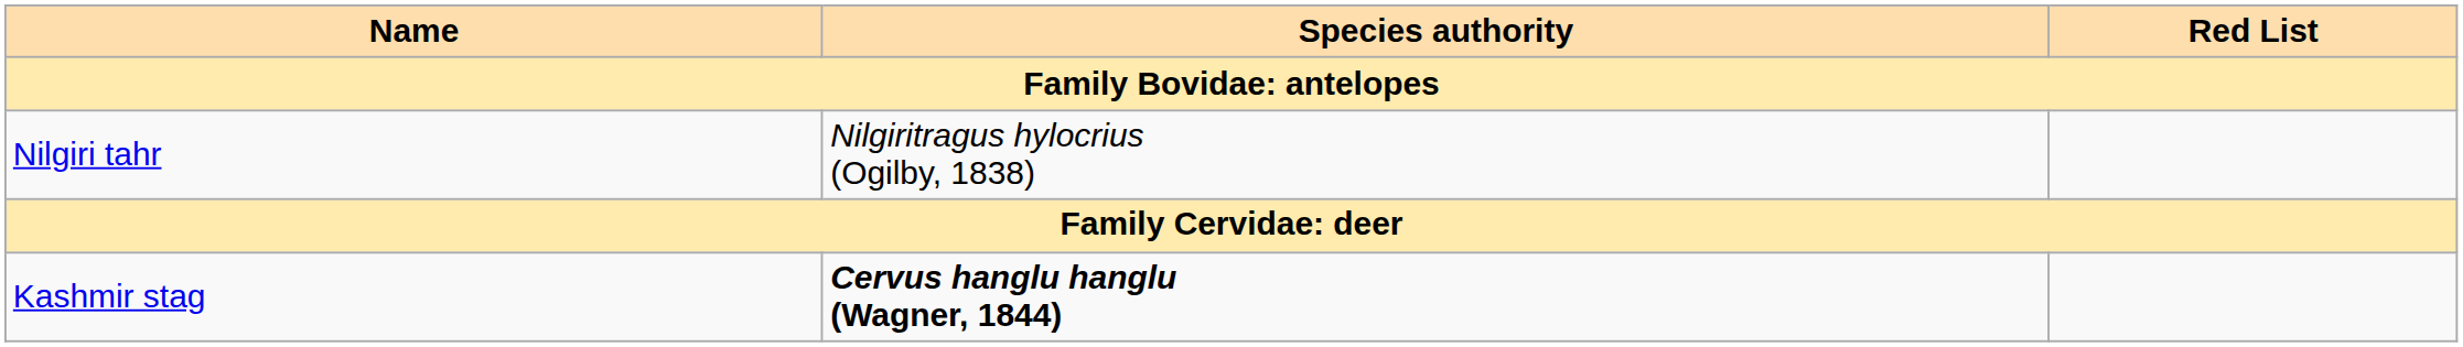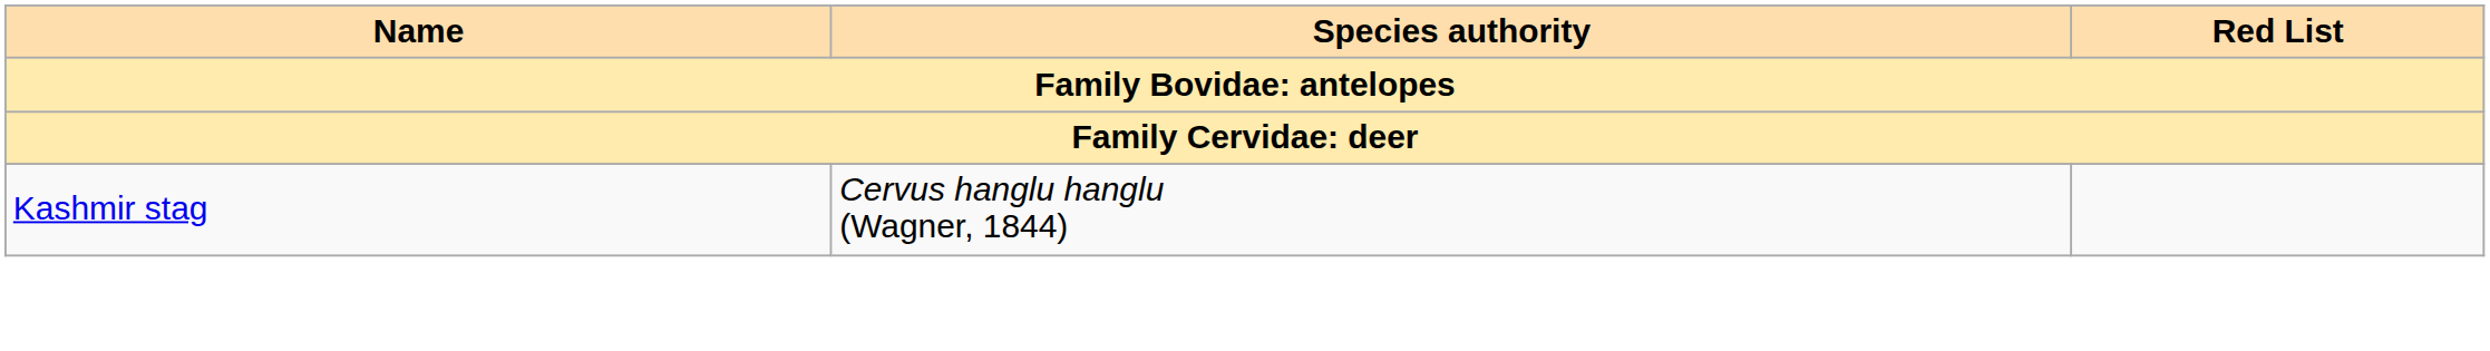- row: Nilgiri tahr | Nilgiritragus hylocrius (Ogilby, 1838)
Kashmir stag | Species authority: bold -> normal
